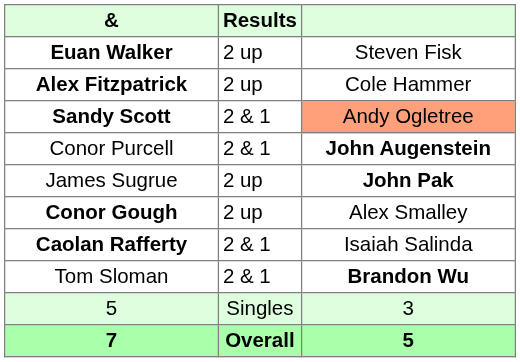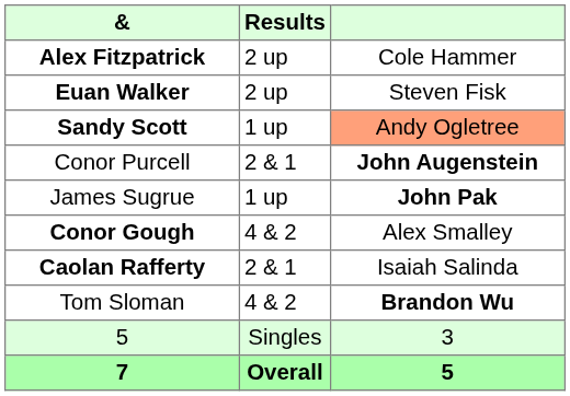rows swapped: Alex Fitzpatrick <-> Euan Walker
Sandy Scott | Results: 2 & 1 -> 1 up
James Sugrue | Results: 2 up -> 1 up
Conor Gough | Results: 2 up -> 4 & 2
Tom Sloman | Results: 2 & 1 -> 4 & 2
